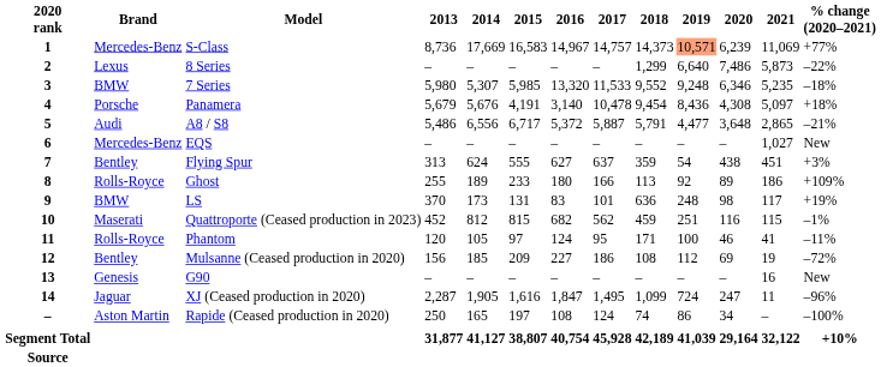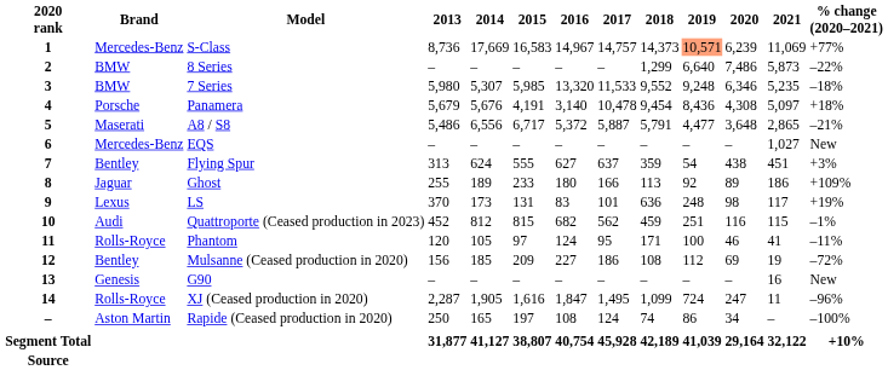8 Series | Brand: Lexus -> BMW
A8 / S8 | Brand: Audi -> Maserati
Ghost | Brand: Rolls-Royce -> Jaguar
LS | Brand: BMW -> Lexus
Quattroporte (Ceased production in 2023) | Brand: Maserati -> Audi
XJ (Ceased production in 2020) | Brand: Jaguar -> Rolls-Royce
